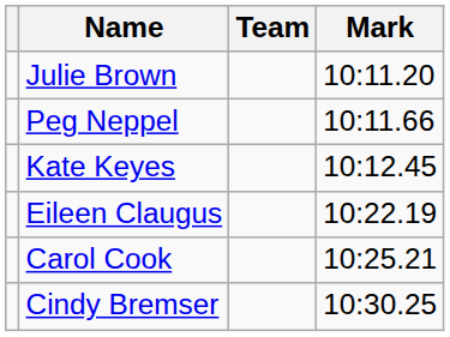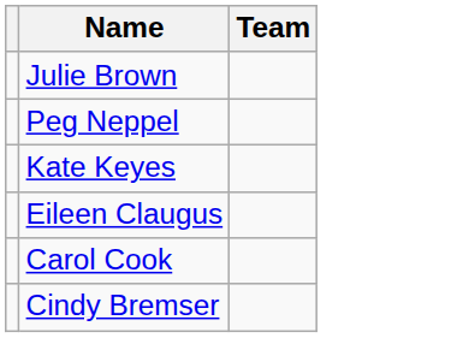- column: Mark | 10:11.20 | 10:11.66 | 10:12.45 | 10:22.19 | 10:25.21 | 10:30.25
